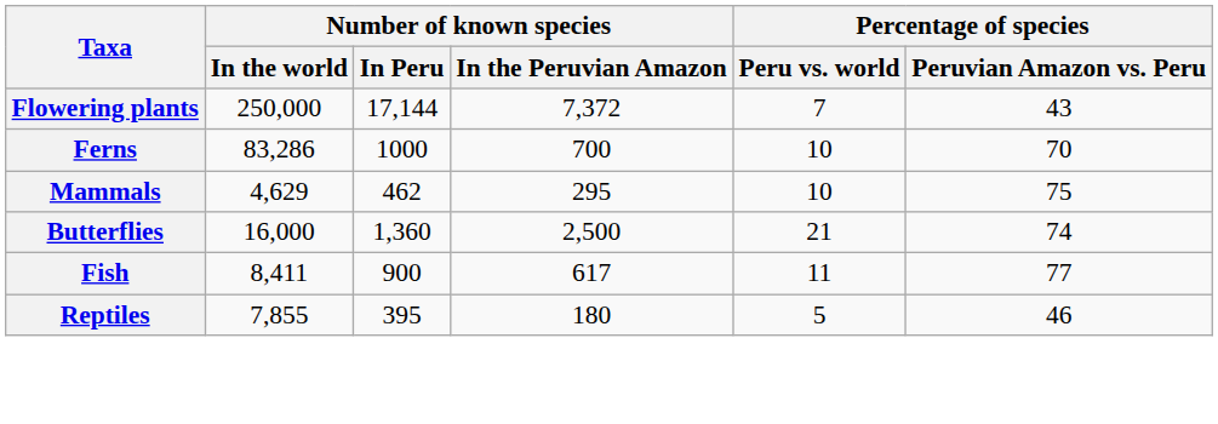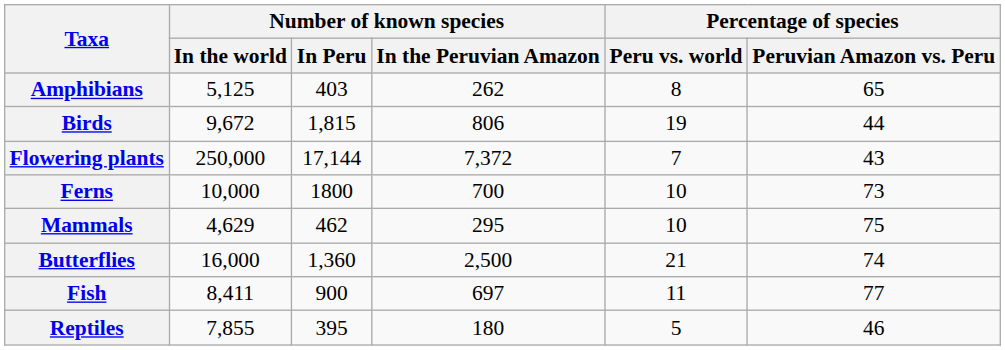+ row: Amphibians | 5,125 | 403 | 262 | 8 | 65
+ row: Birds | 9,672 | 1,815 | 806 | 19 | 44
Ferns | Number of known species / In the world: 83,286 -> 10,000
Ferns | Number of known species / In Peru: 1000 -> 1800
Ferns | Percentage of species / Peruvian Amazon vs. Peru: 70 -> 73
Fish | Number of known species / In the Peruvian Amazon: 617 -> 697
